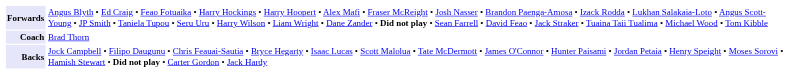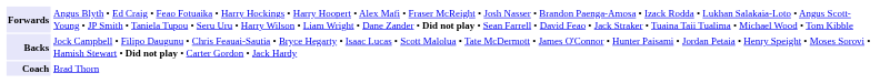rows swapped: Backs <-> Coach
